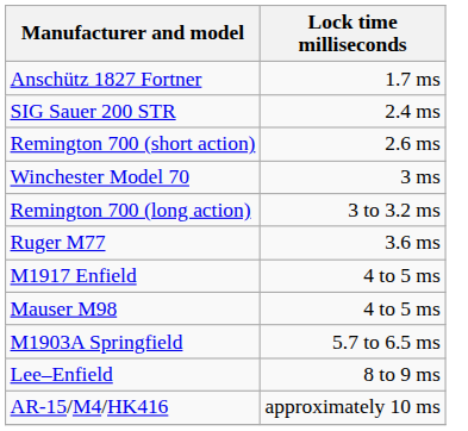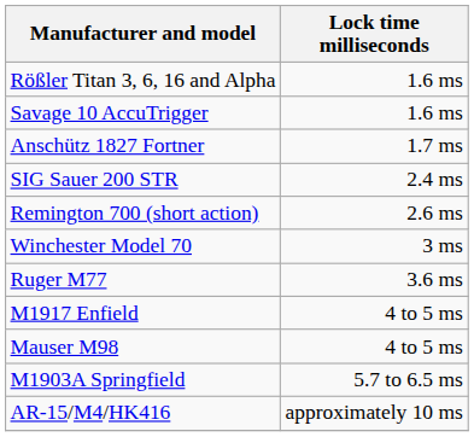+ row: Rößler Titan 3, 6, 16 and Alpha | 1.6 ms
+ row: Savage 10 AccuTrigger | 1.6 ms
- row: Remington 700 (long action) | 3 to 3.2 ms
- row: Lee–Enfield | 8 to 9 ms
